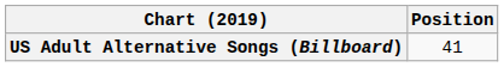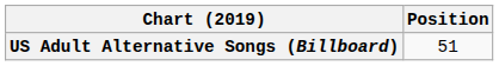US Adult Alternative Songs (Billboard) | Position: 41 -> 51
